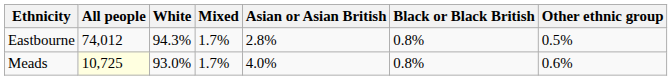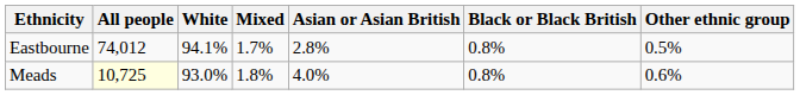Eastbourne | White: 94.3% -> 94.1%
Meads | Mixed: 1.7% -> 1.8%
